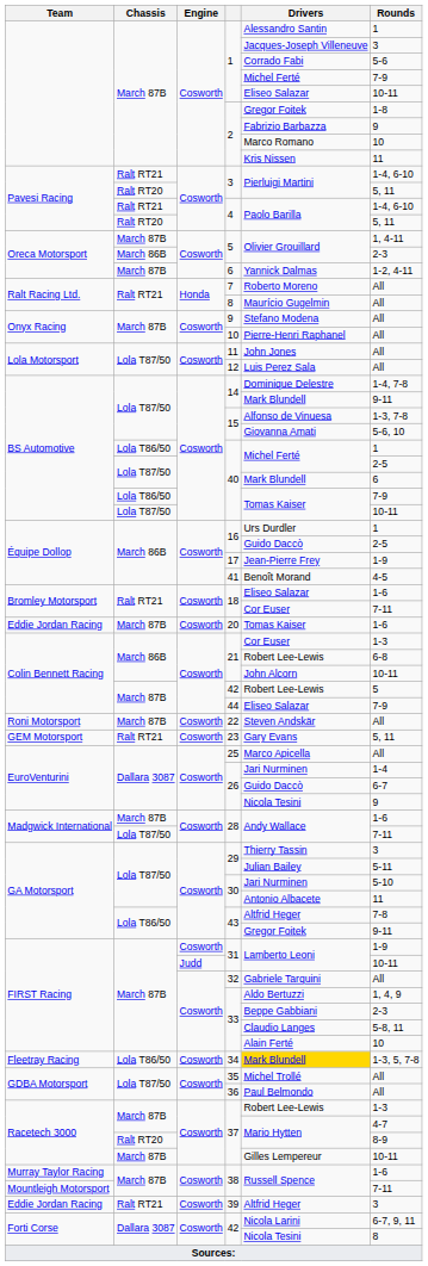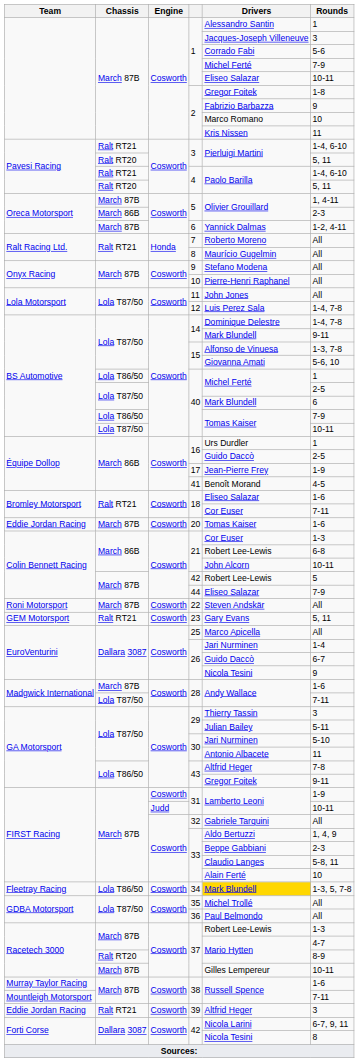12 | Rounds: All -> 1-4, 7-8
